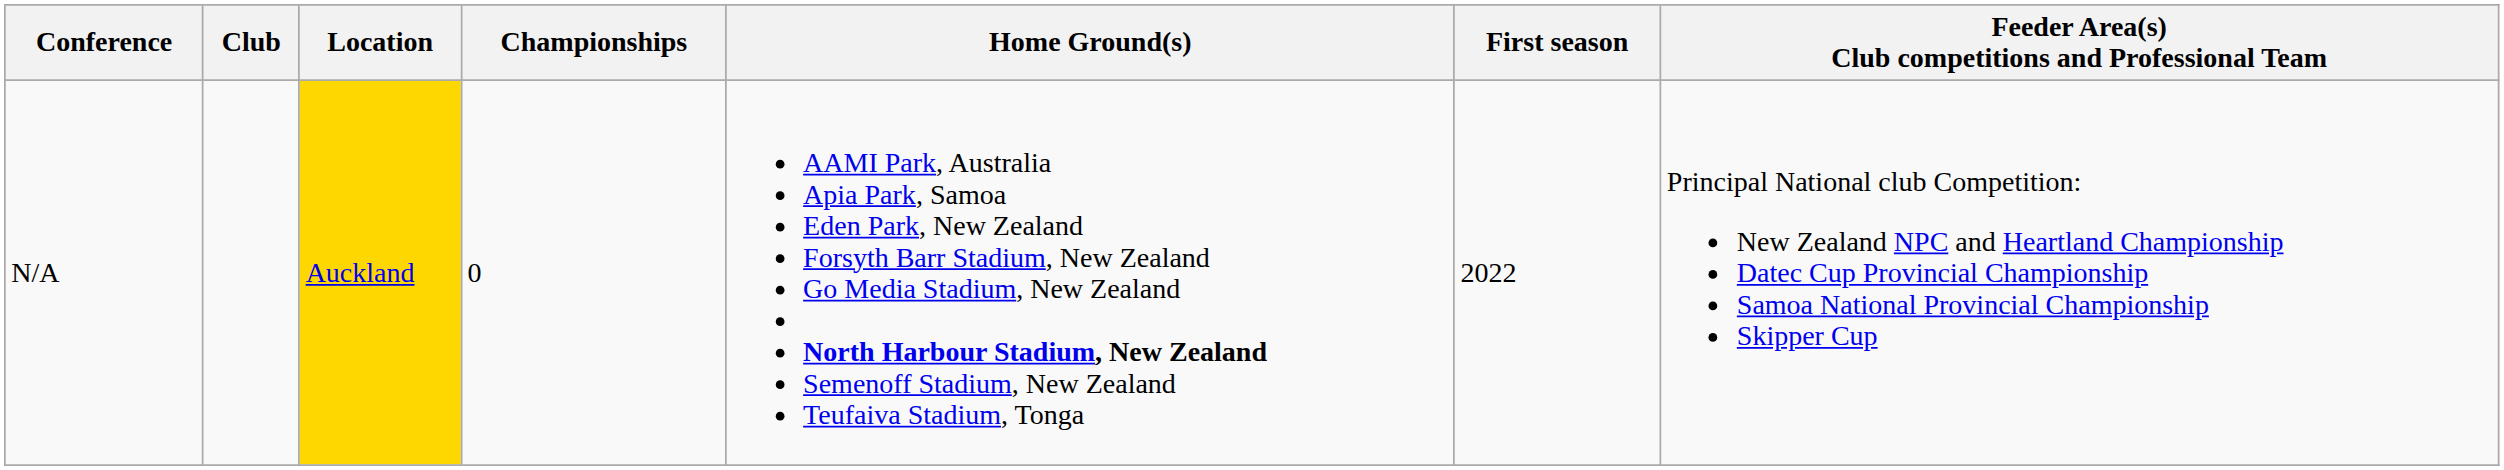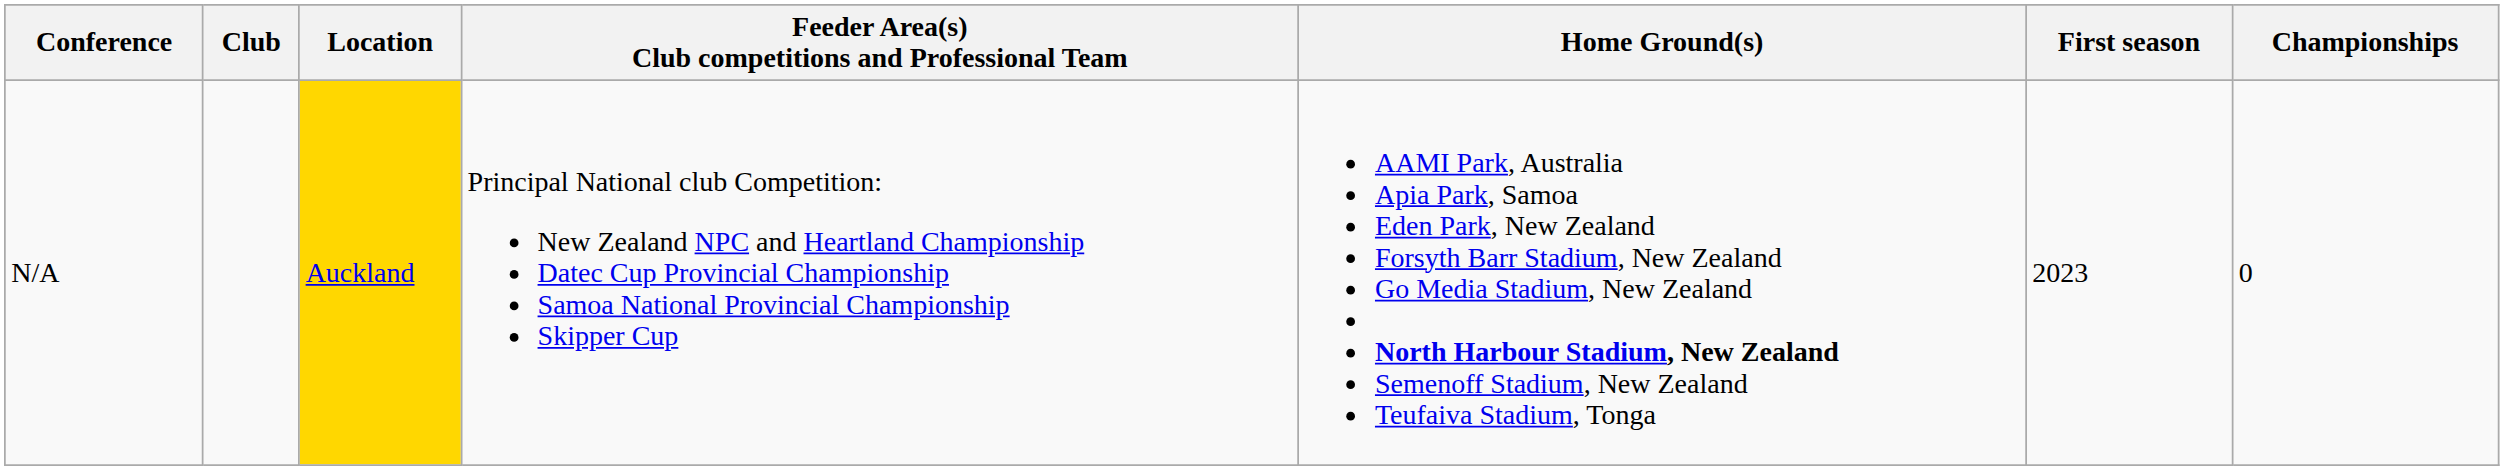columns swapped: Feeder Area(s) Club competitions and Professional Team <-> Championships
N/A | First season: 2022 -> 2023
